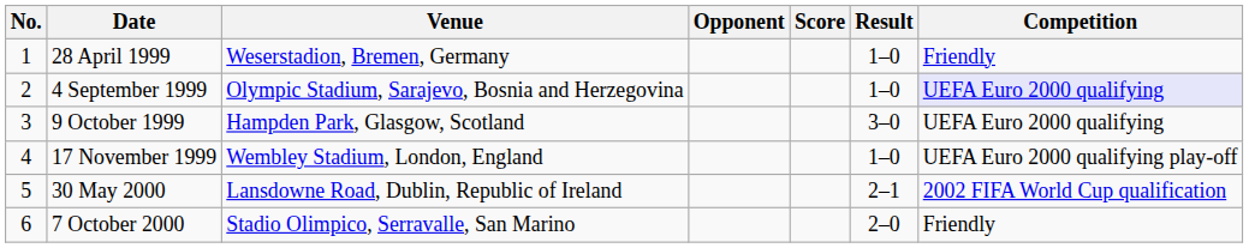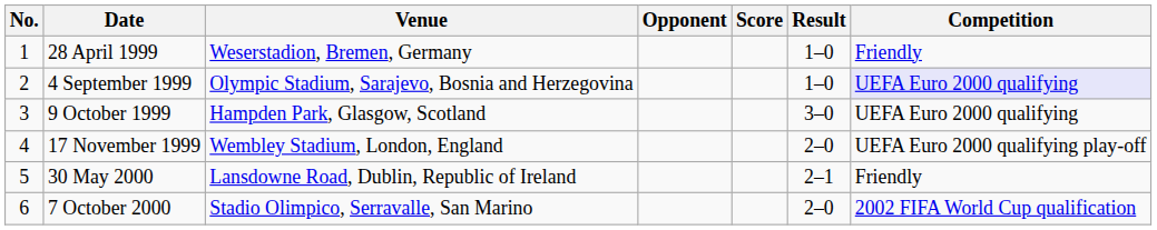17 November 1999 | Result: 1–0 -> 2–0
30 May 2000 | Competition: 2002 FIFA World Cup qualification -> Friendly
7 October 2000 | Competition: Friendly -> 2002 FIFA World Cup qualification
